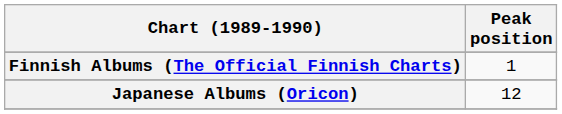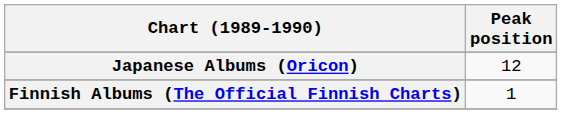rows swapped: Finnish Albums (The Official Finnish Charts) <-> Japanese Albums (Oricon)
